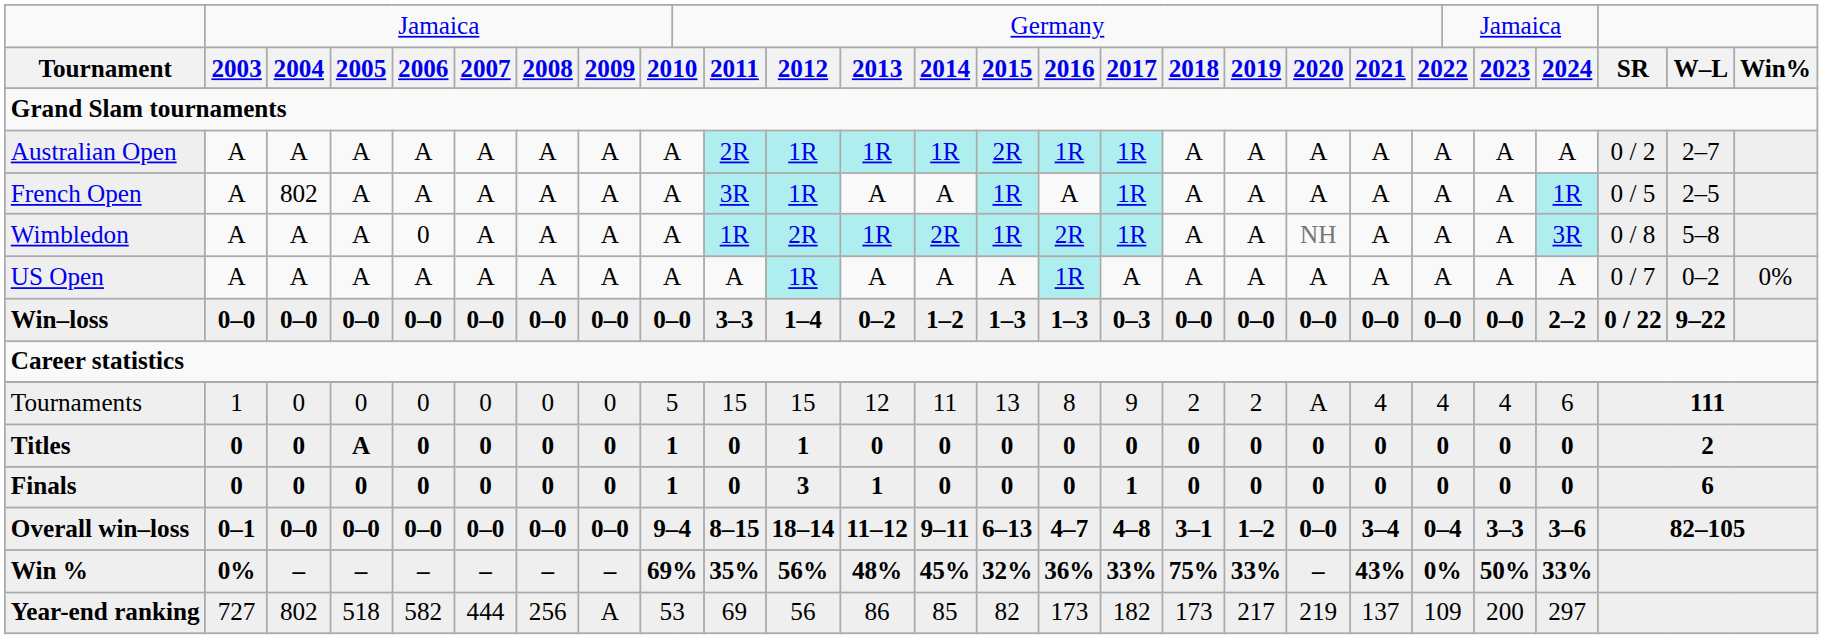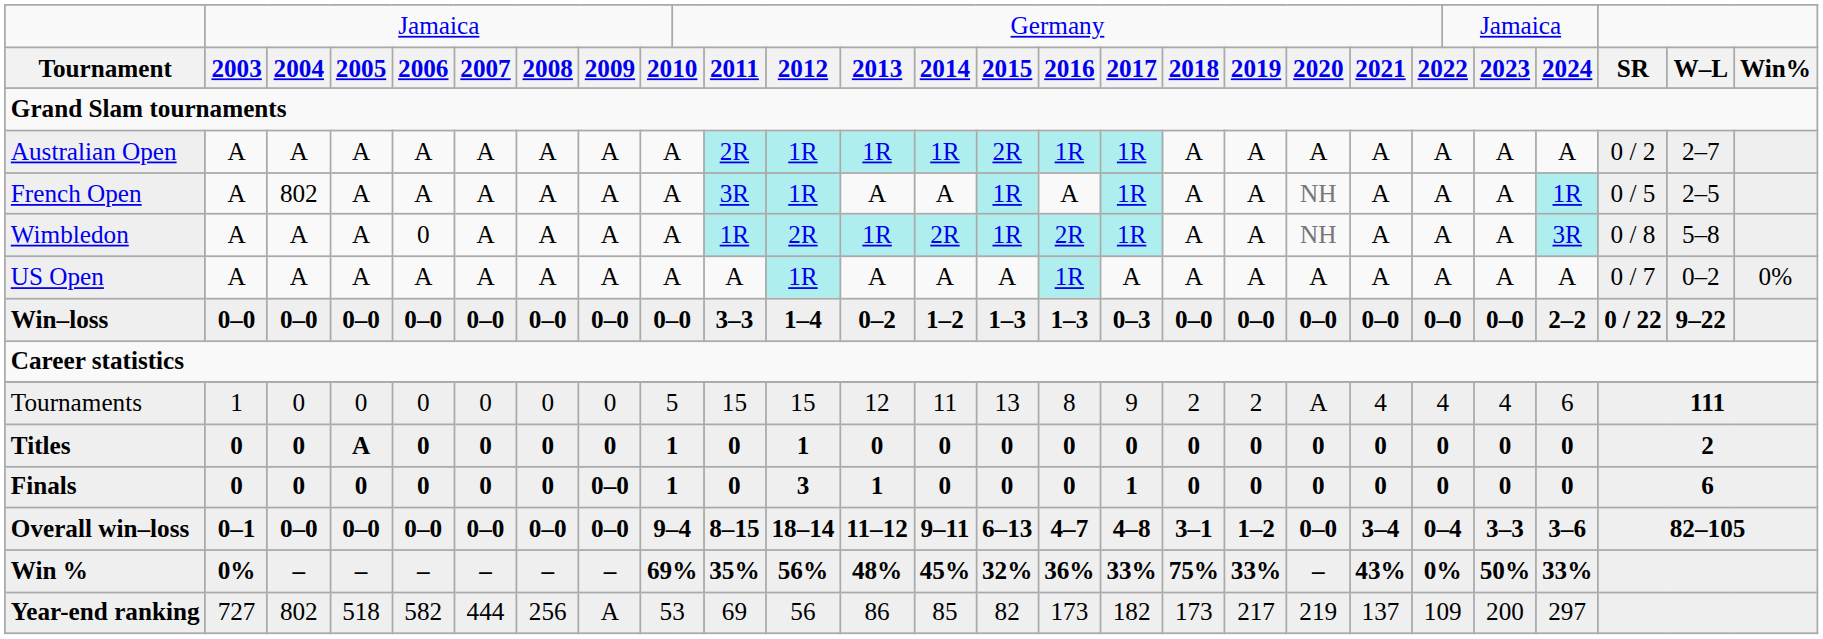French Open | column 20: A -> NH
Finals | column 8: 0 -> 0–0
